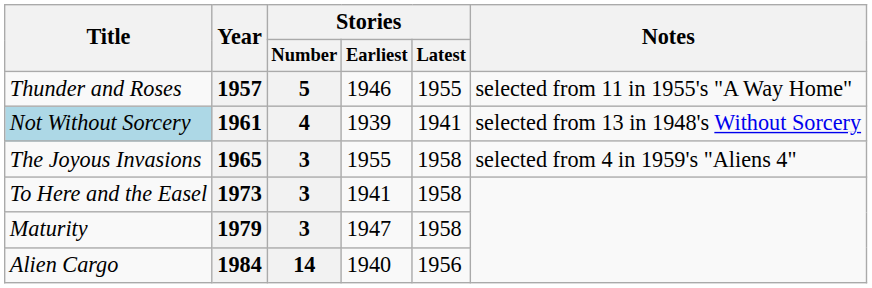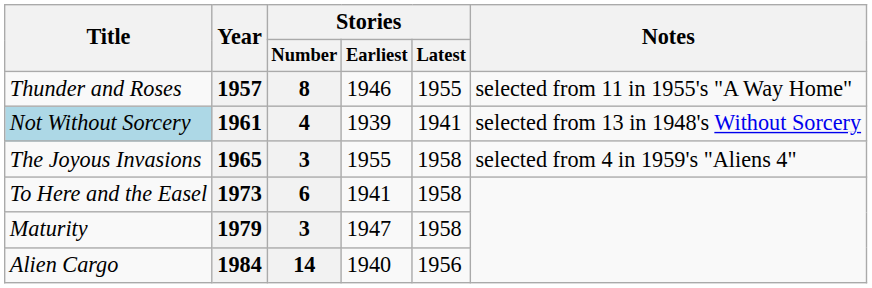1957 | Stories / Number: 5 -> 8
1973 | Stories / Number: 3 -> 6
